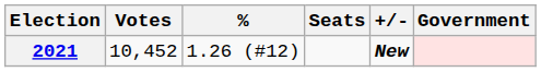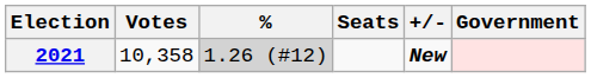2021 | Votes: 10,452 -> 10,358
2021 | %: no background -> lightgrey background
